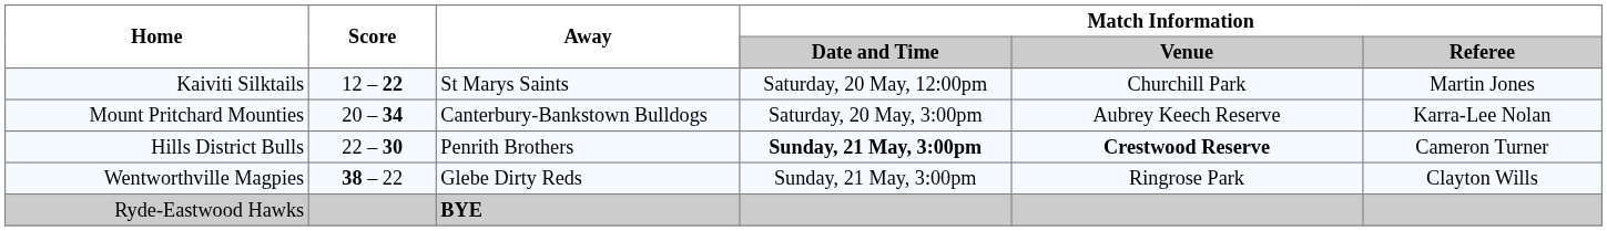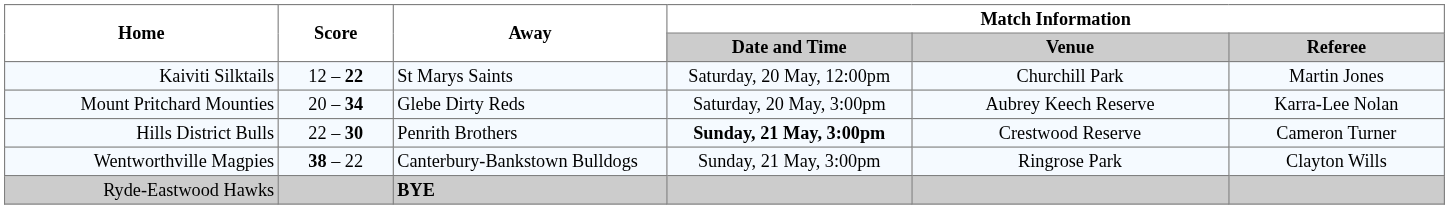Mount Pritchard Mounties | Away: Canterbury-Bankstown Bulldogs -> Glebe Dirty Reds
Hills District Bulls | Match Information / Venue: bold -> normal
Wentworthville Magpies | Away: Glebe Dirty Reds -> Canterbury-Bankstown Bulldogs
